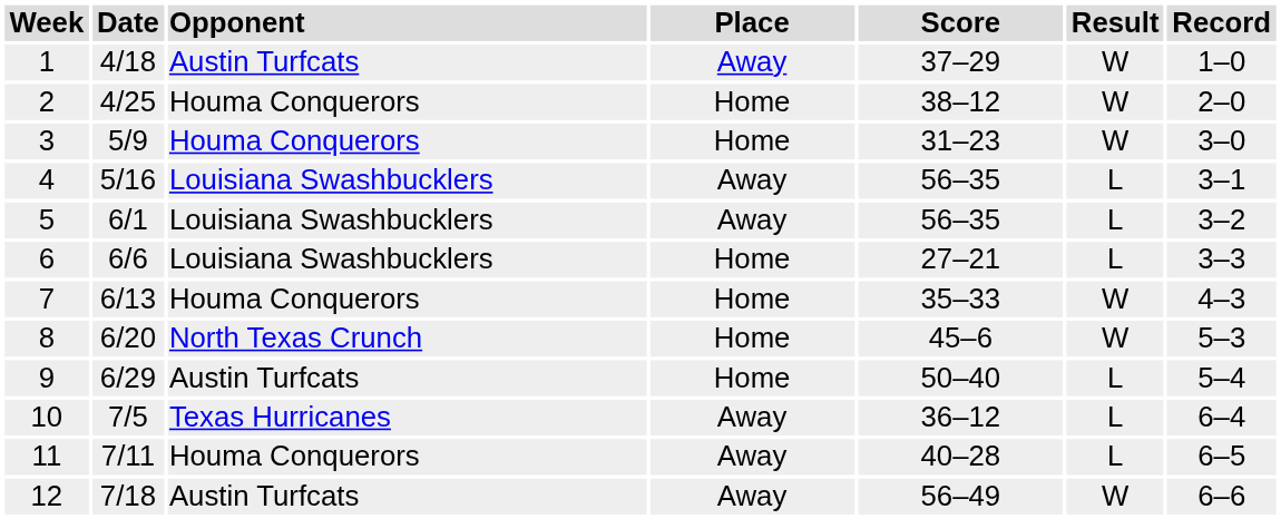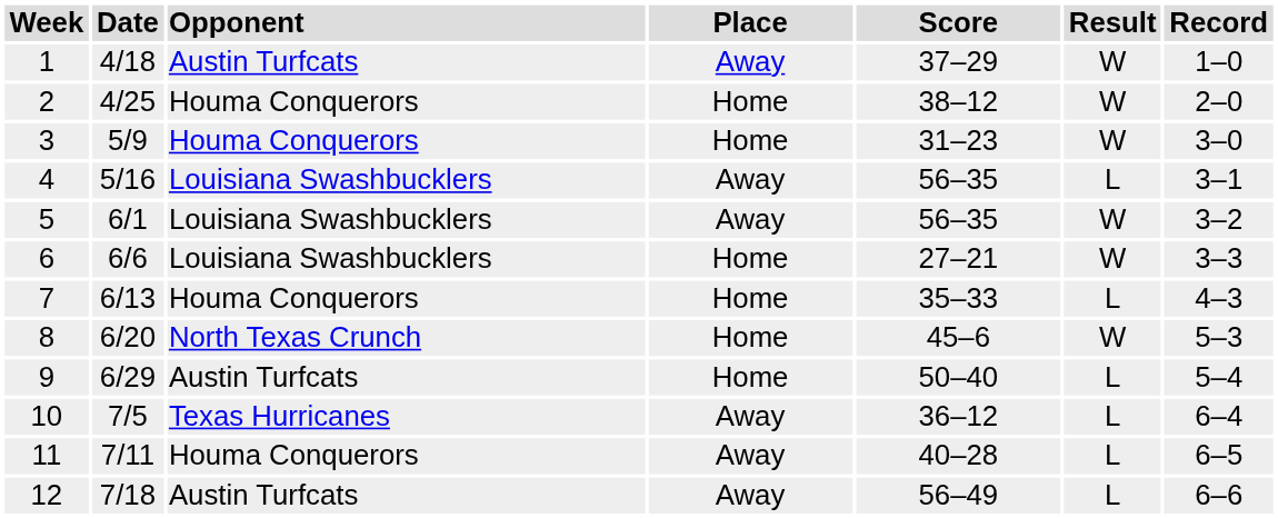5 | Result: L -> W
6 | Result: L -> W
7 | Result: W -> L
12 | Result: W -> L
